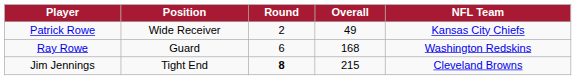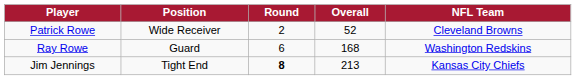Patrick Rowe | Overall: 49 -> 52
Patrick Rowe | NFL Team: Kansas City Chiefs -> Cleveland Browns
Jim Jennings | Overall: 215 -> 213
Jim Jennings | NFL Team: Cleveland Browns -> Kansas City Chiefs
